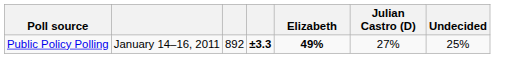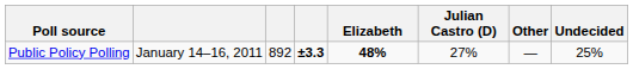+ column: Other | —
Public Policy Polling | Elizabeth: 49% -> 48%
